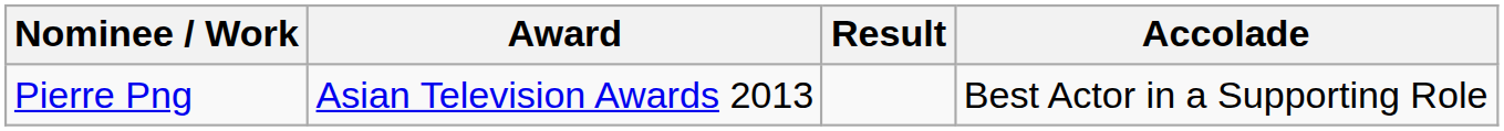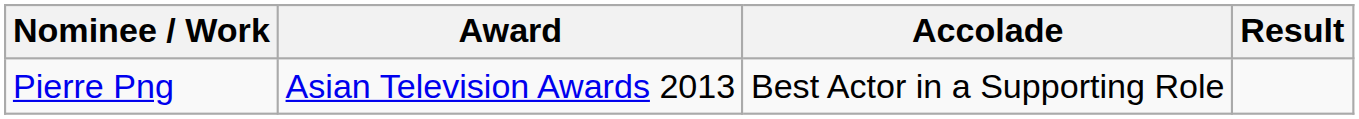columns swapped: Accolade <-> Result
